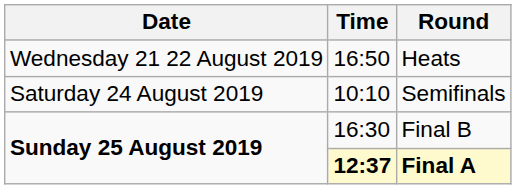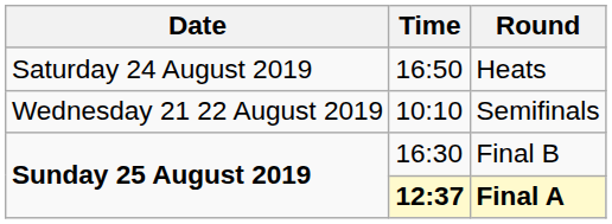Heats | Date: Wednesday 21 22 August 2019 -> Saturday 24 August 2019
Semifinals | Date: Saturday 24 August 2019 -> Wednesday 21 22 August 2019
